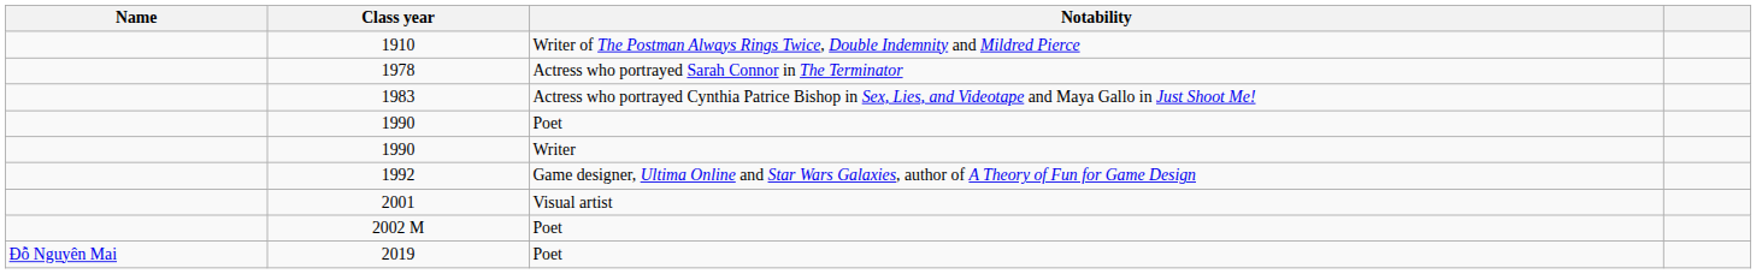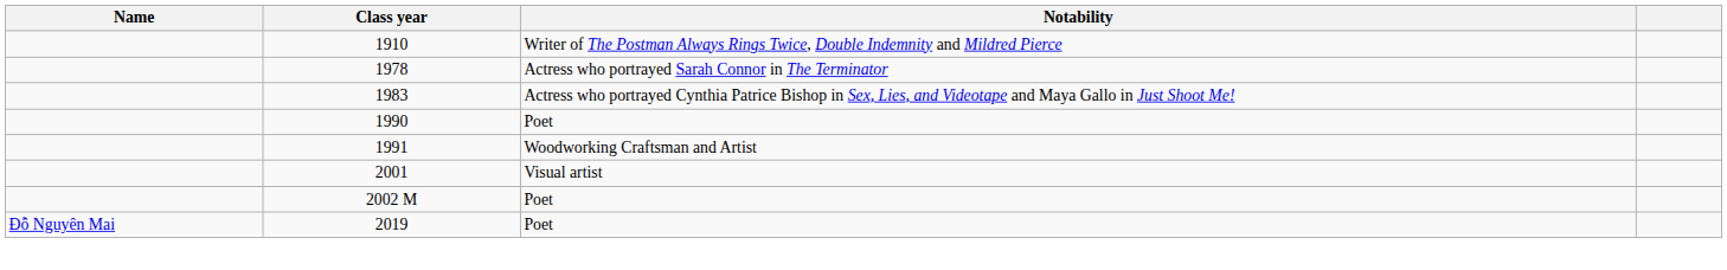- row: 1990 | Writer
+ row: 1991 | Woodworking Craftsman and Artist
- row: 1992 | Game designer, Ultima Online and Star Wars Galaxies, author of A Theory of Fun for Game Design
